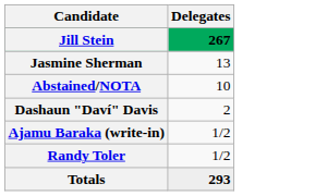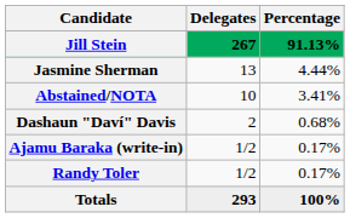+ column: Percentage | 91.13% | 4.44% | 3.41% | 0.68% | 0.17% | 0.17% | 100%
